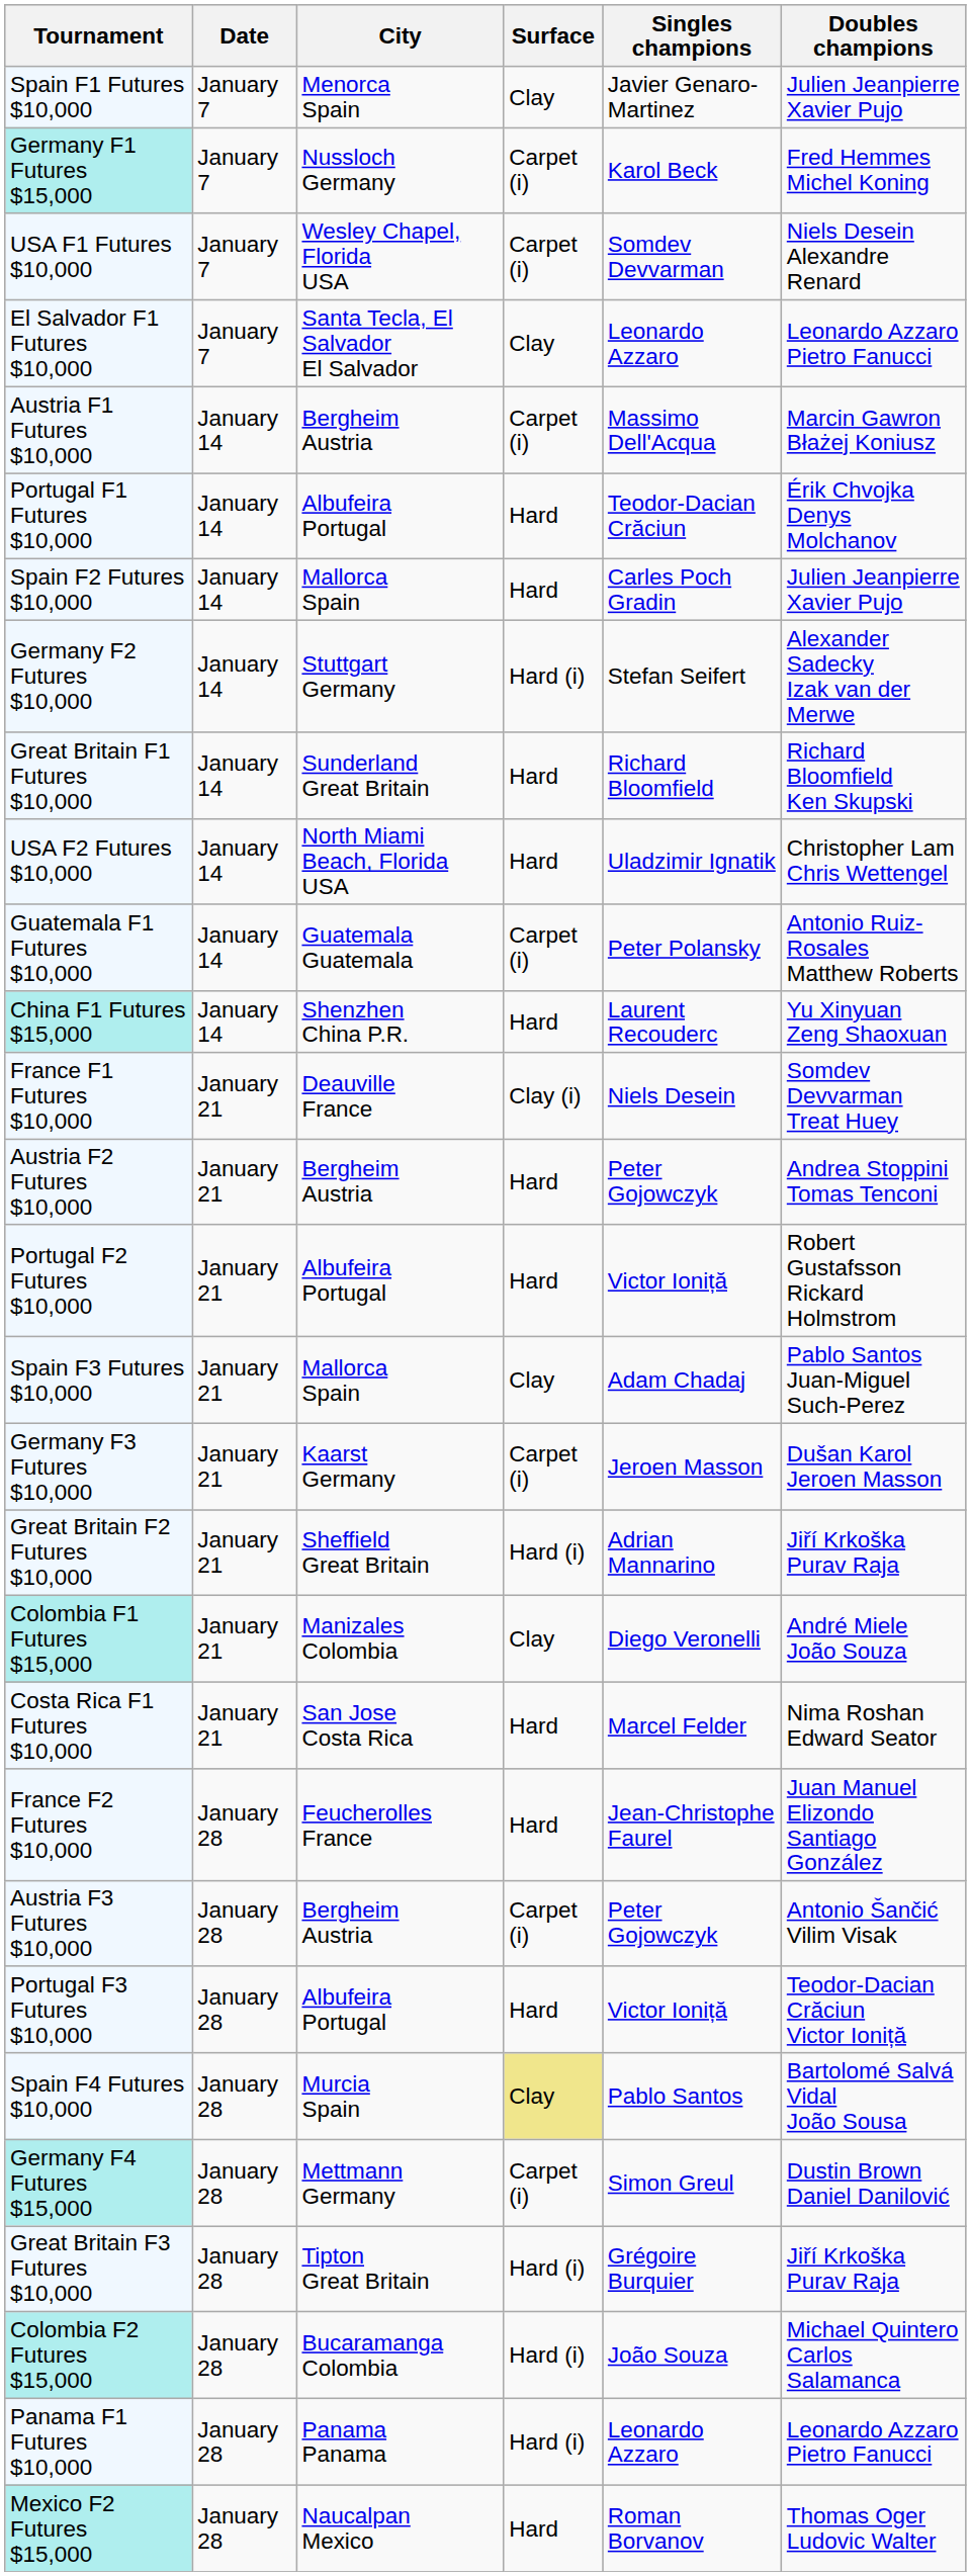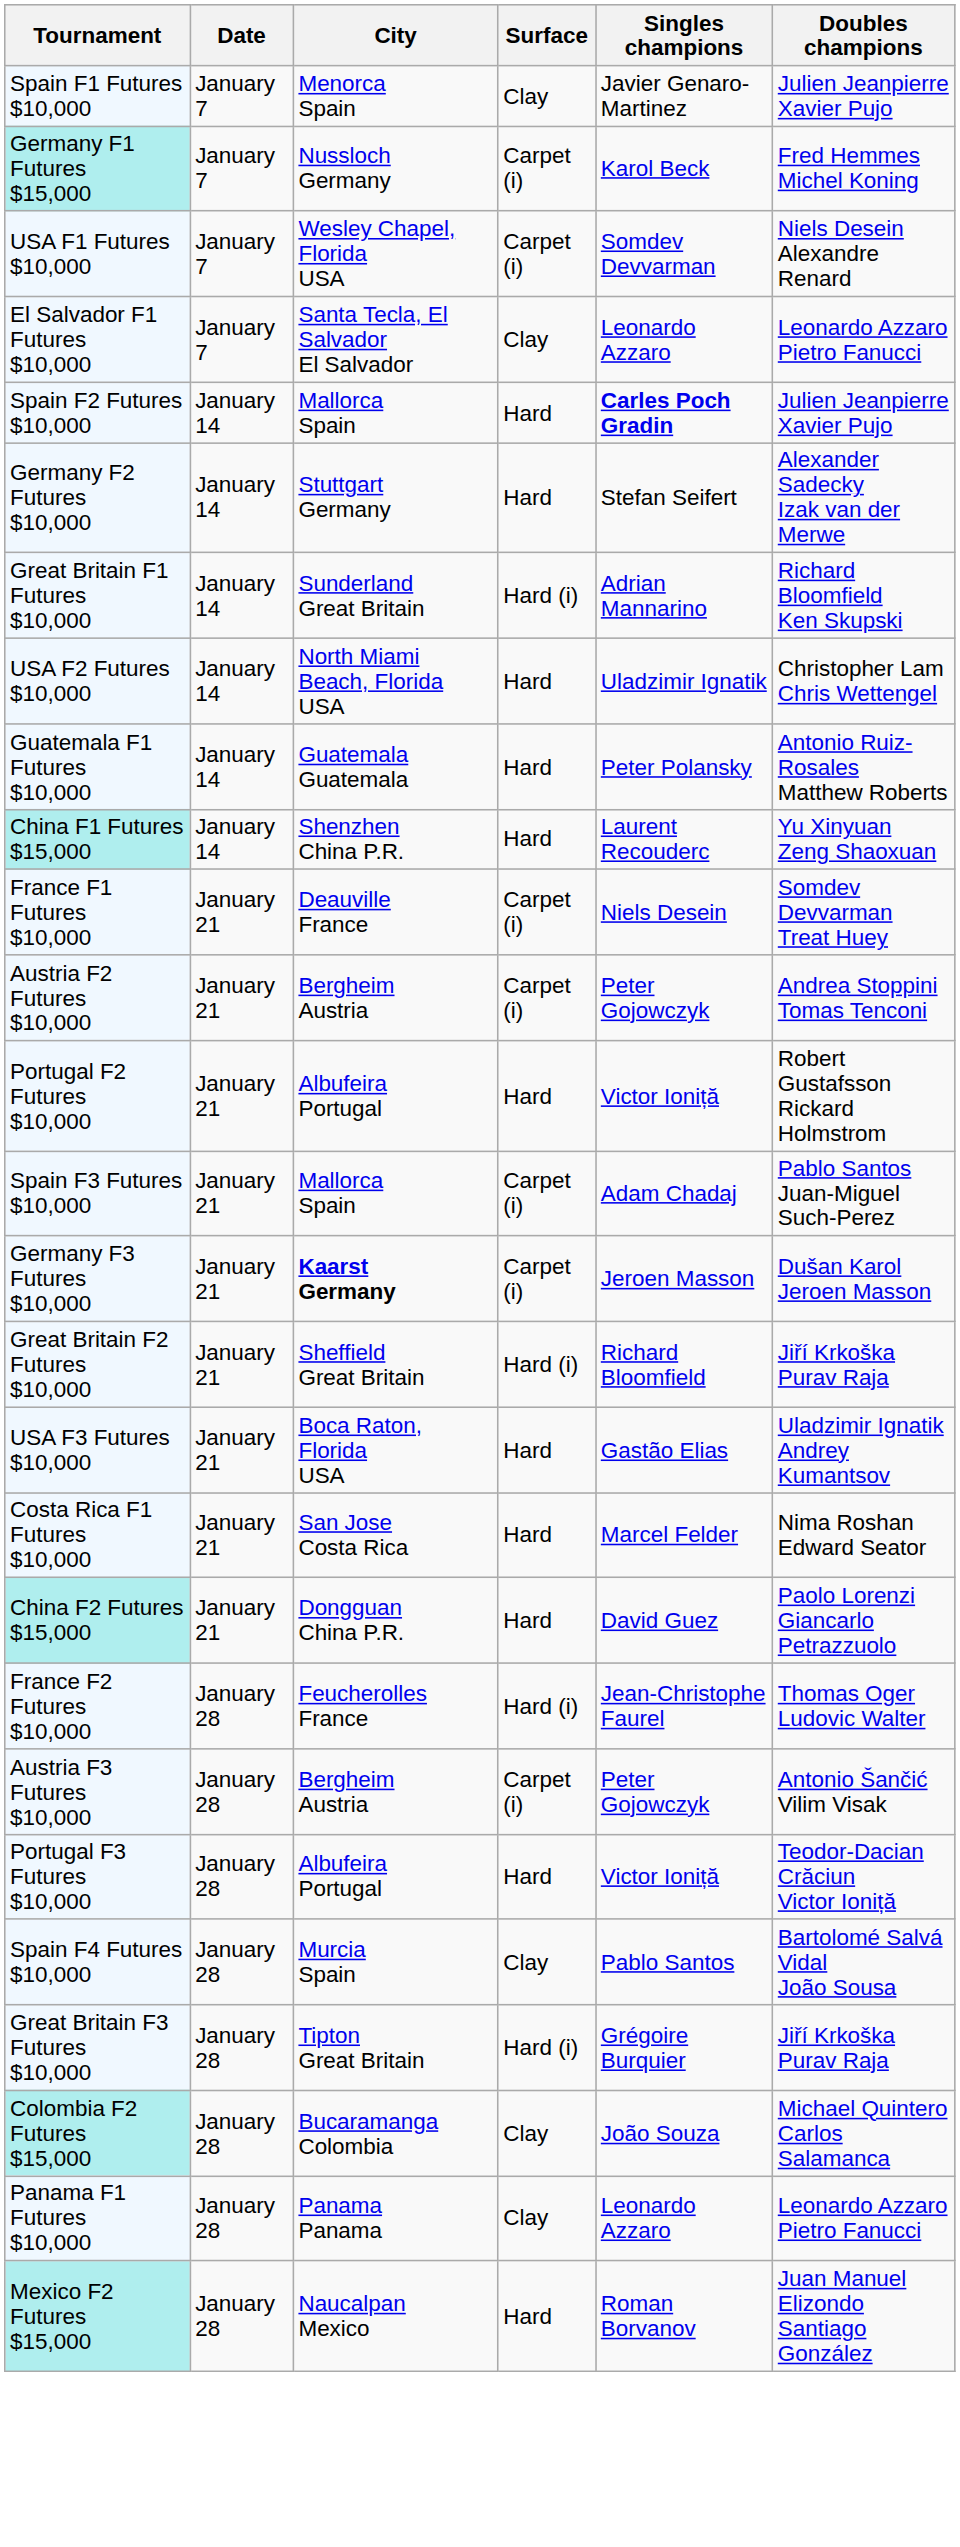- row: Austria F1 Futures $10,000 | January 14 | Bergheim Austria | Carpet (i) | Massimo Dell'Acqua | Marcin Gawron Błażej Koniusz
- row: Portugal F1 Futures $10,000 | January 14 | Albufeira Portugal | Hard | Teodor-Dacian Crăciun | Érik Chvojka Denys Molchanov
Spain F2 Futures $10,000 | Singles champions: normal -> bold
Germany F2 Futures $10,000 | Surface: Hard (i) -> Hard
Great Britain F1 Futures $10,000 | Surface: Hard -> Hard (i)
Great Britain F1 Futures $10,000 | Singles champions: Richard Bloomfield -> Adrian Mannarino
Guatemala F1 Futures $10,000 | Surface: Carpet (i) -> Hard
France F1 Futures $10,000 | Surface: Clay (i) -> Carpet (i)
Austria F2 Futures $10,000 | Surface: Hard -> Carpet (i)
Spain F3 Futures $10,000 | Surface: Clay -> Carpet (i)
Germany F3 Futures $10,000 | City: normal -> bold
Great Britain F2 Futures $10,000 | Singles champions: Adrian Mannarino -> Richard Bloomfield
+ row: USA F3 Futures $10,000 | January 21 | Boca Raton, Florida USA | Hard | Gastão Elias | Uladzimir Ignatik Andrey Kumantsov
- row: Colombia F1 Futures $15,000 | January 21 | Manizales Colombia | Clay | Diego Veronelli | André Miele João Souza
+ row: China F2 Futures $15,000 | January 21 | Dongguan China P.R. | Hard | David Guez | Paolo Lorenzi Giancarlo Petrazzuolo
France F2 Futures $10,000 | Surface: Hard -> Hard (i)
France F2 Futures $10,000 | Doubles champions: Juan Manuel Elizondo Santiago González -> Thomas Oger Ludovic Walter
Spain F4 Futures $10,000 | Surface: khaki background -> no background
- row: Germany F4 Futures $15,000 | January 28 | Mettmann Germany | Carpet (i) | Simon Greul | Dustin Brown Daniel Danilović
Colombia F2 Futures $15,000 | Surface: Hard (i) -> Clay
Panama F1 Futures $10,000 | Surface: Hard (i) -> Clay
Mexico F2 Futures $15,000 | Doubles champions: Thomas Oger Ludovic Walter -> Juan Manuel Elizondo Santiago González
